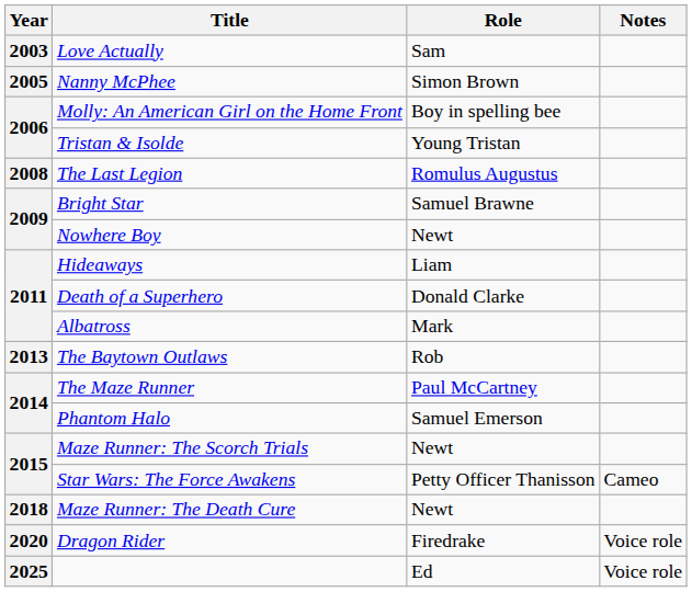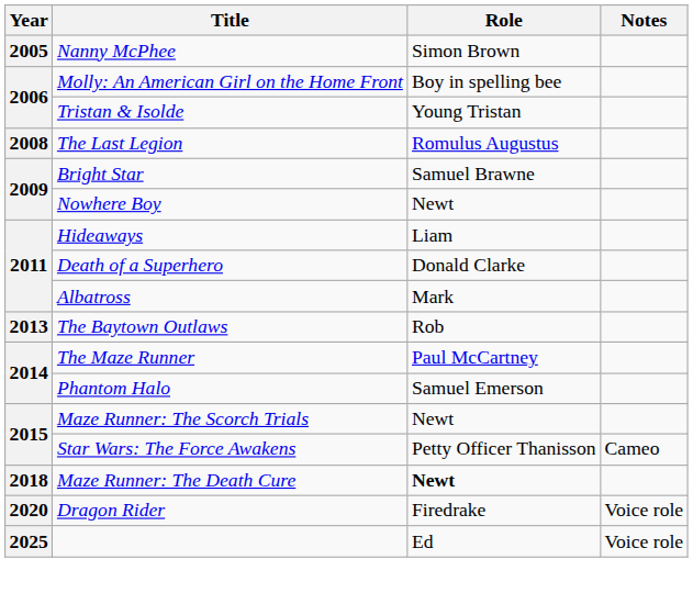- row: 2003 | Love Actually | Sam
Maze Runner: The Death Cure | Role: normal -> bold
